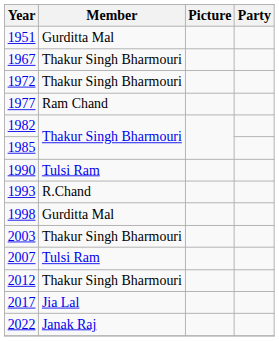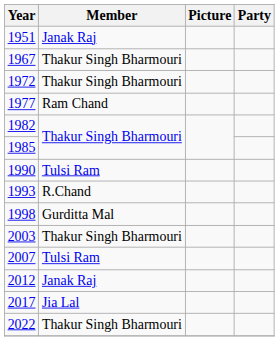1951 | Member: Gurditta Mal -> Janak Raj
2012 | Member: Thakur Singh Bharmouri -> Janak Raj
2022 | Member: Janak Raj -> Thakur Singh Bharmouri
